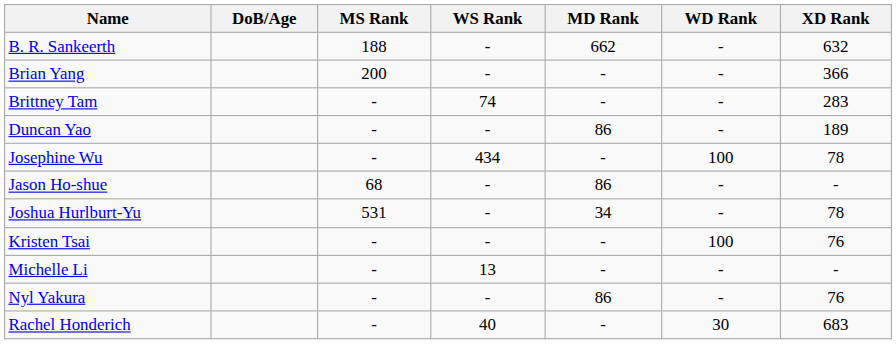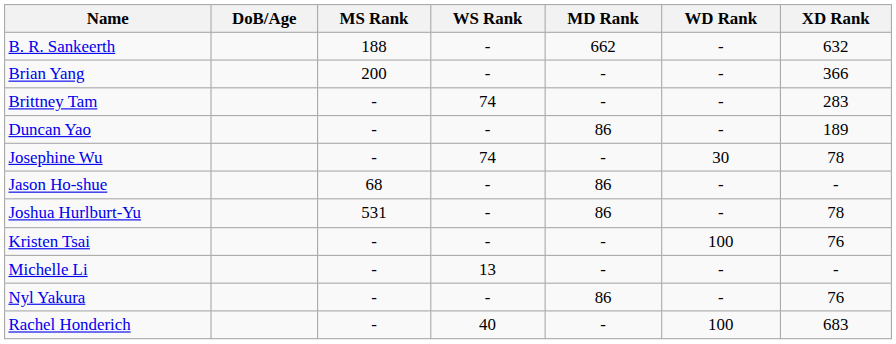Josephine Wu | WS Rank: 434 -> 74
Josephine Wu | WD Rank: 100 -> 30
Joshua Hurlburt-Yu | MD Rank: 34 -> 86
Rachel Honderich | WD Rank: 30 -> 100
